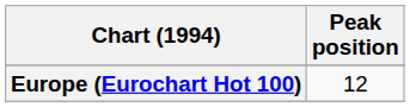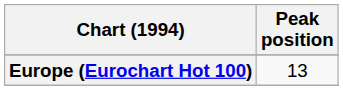Europe (Eurochart Hot 100) | Peak position: 12 -> 13
